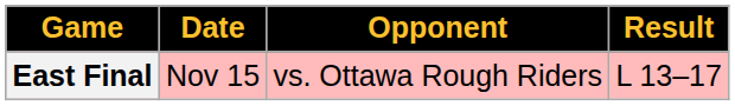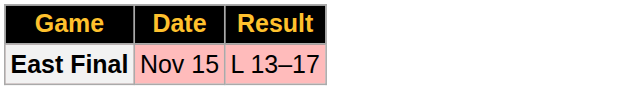- column: Opponent | vs. Ottawa Rough Riders
